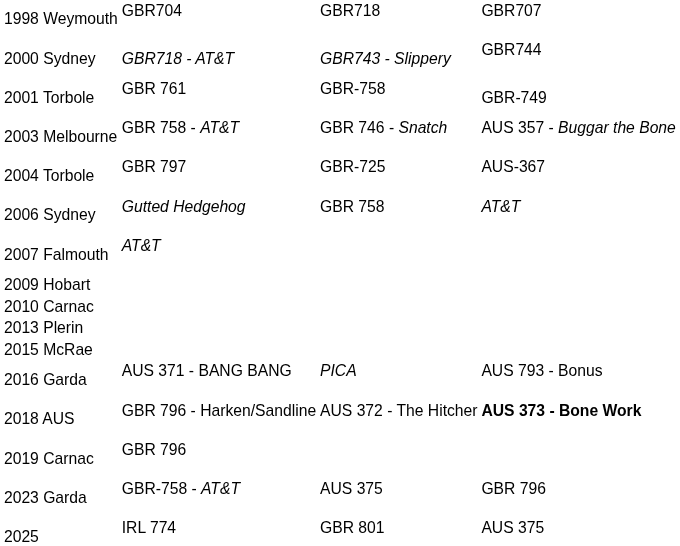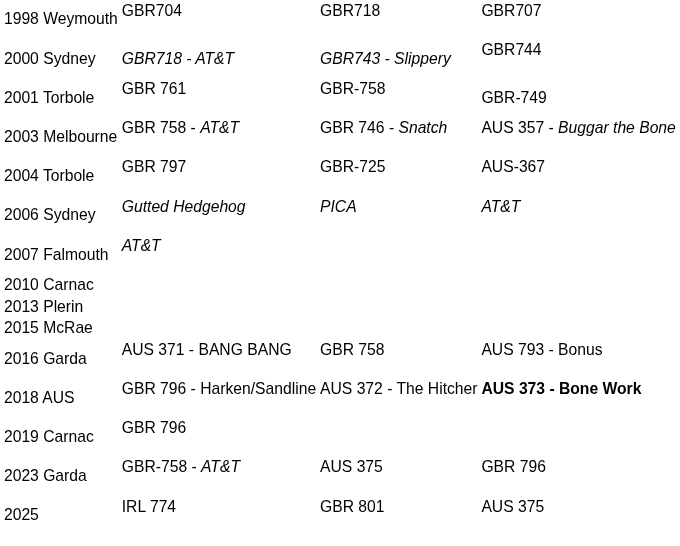2006 Sydney | column 3: GBR 758 -> PICA
- row: 2009 Hobart
2016 Garda | column 3: PICA -> GBR 758
